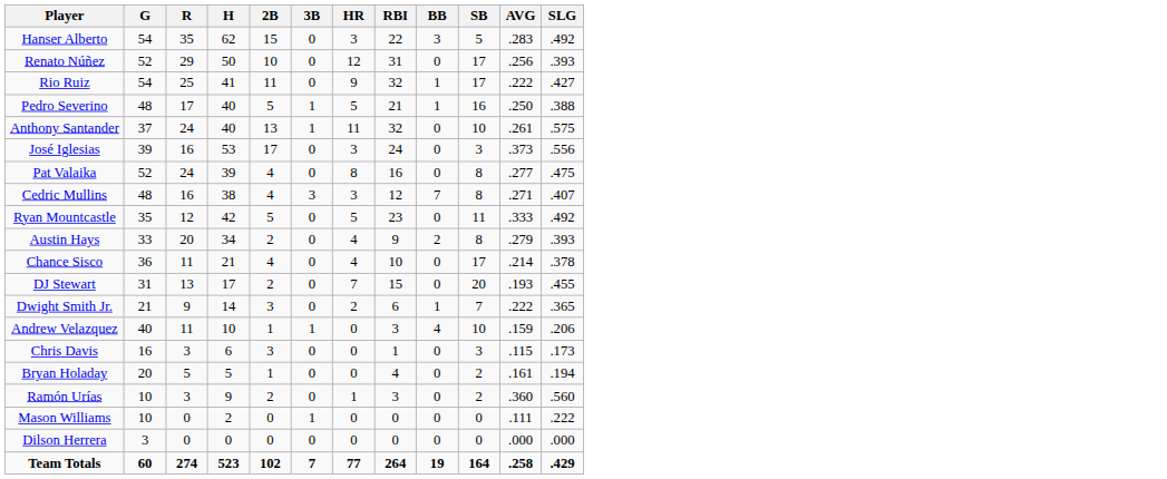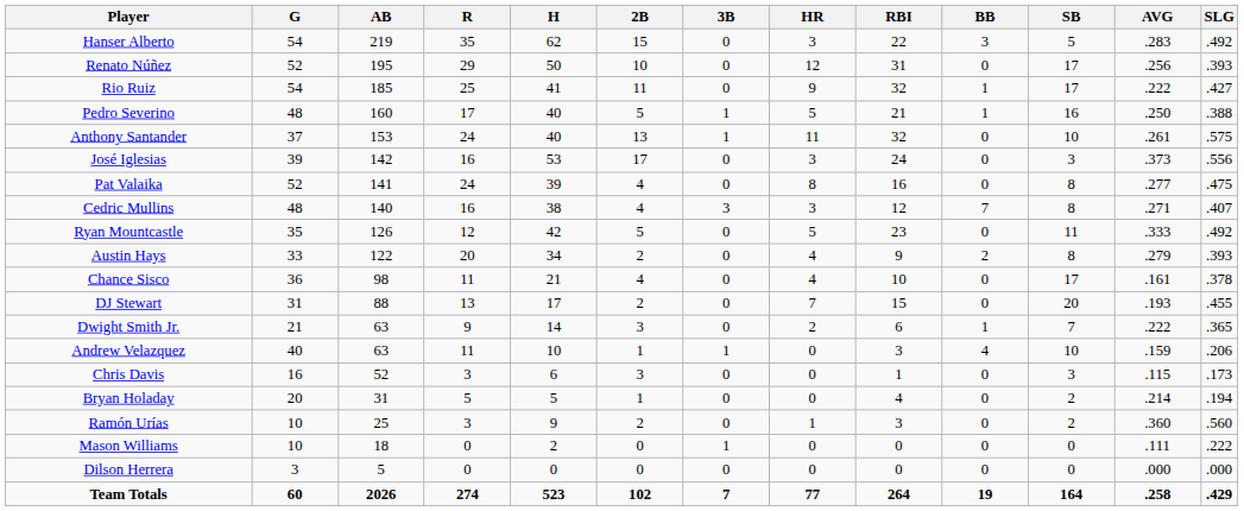+ column: AB | 219 | 195 | 185 | 160 | 153 | 142 | 141 | 140 | 126 | 122 | 98 | 88 | 63 | 63 | 52 | 31 | 25 | 18 | 5 | 2026
Chance Sisco | AVG: .214 -> .161
Bryan Holaday | AVG: .161 -> .214
